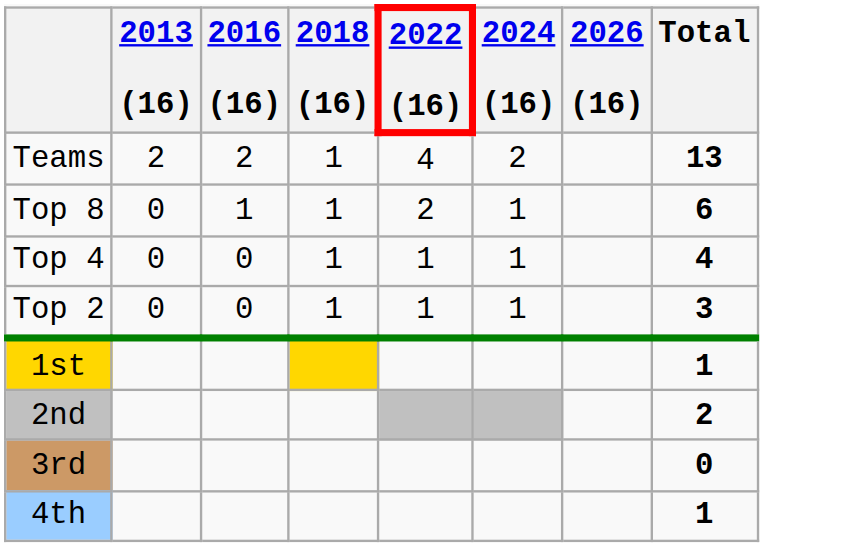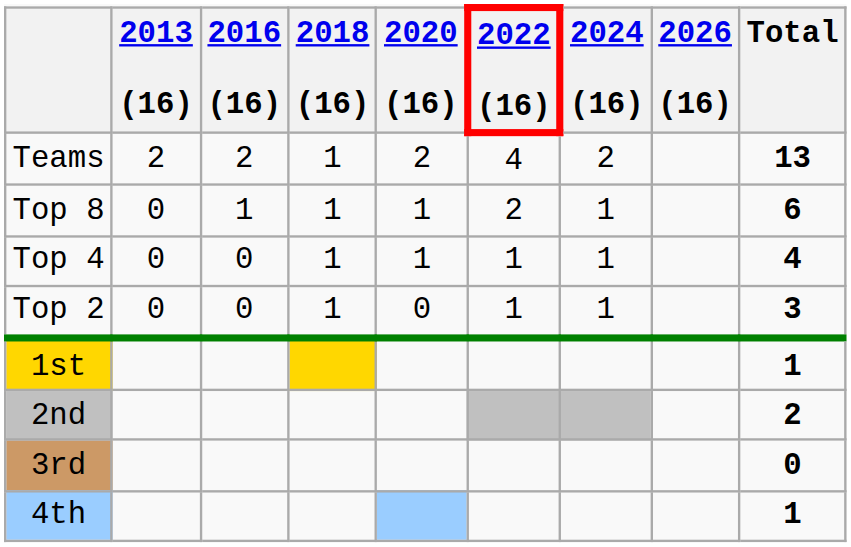+ column: 2020 (16) | 2 | 1 | 1 | 0
